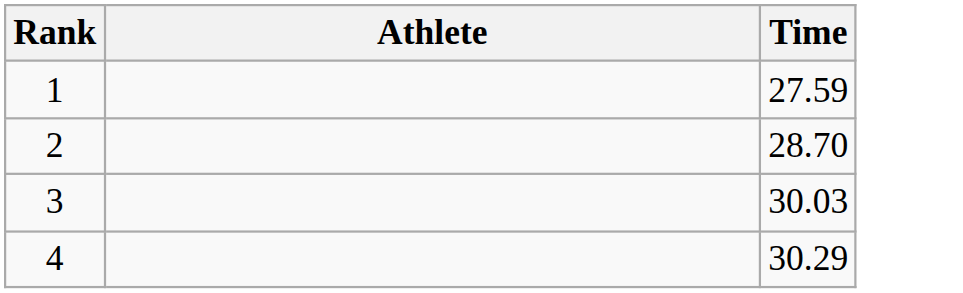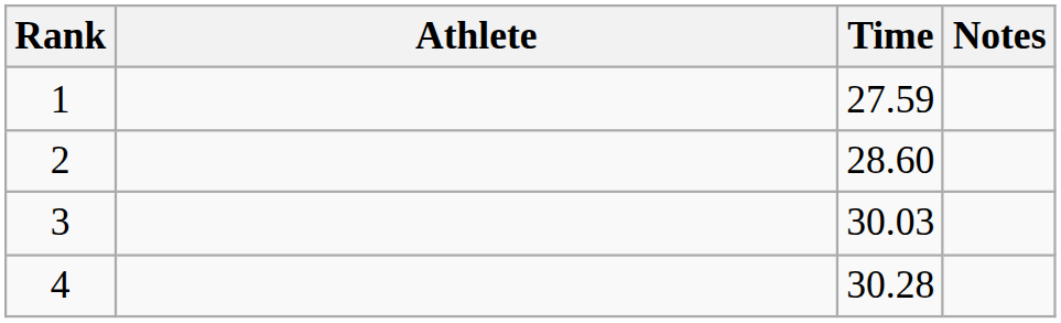+ column: Notes
2 | Time: 28.70 -> 28.60
4 | Time: 30.29 -> 30.28
